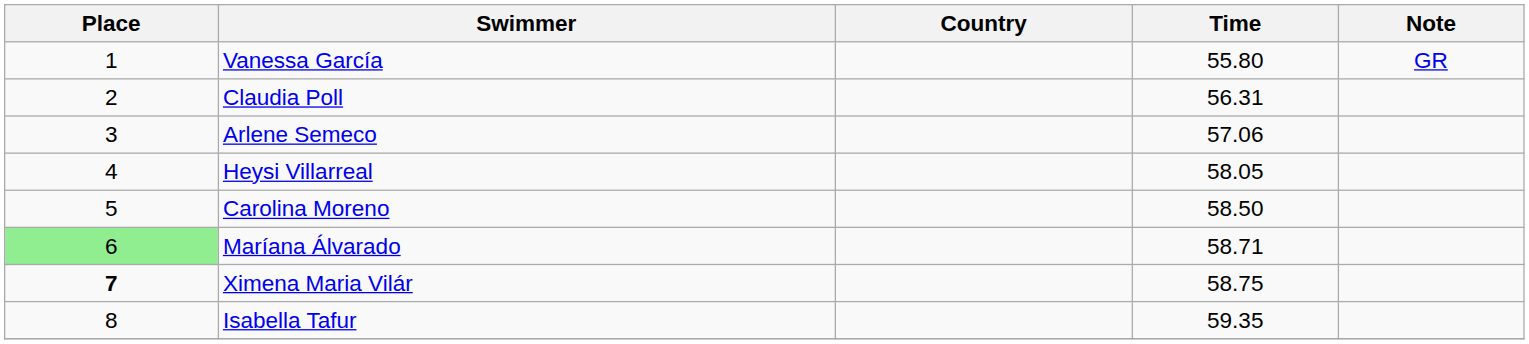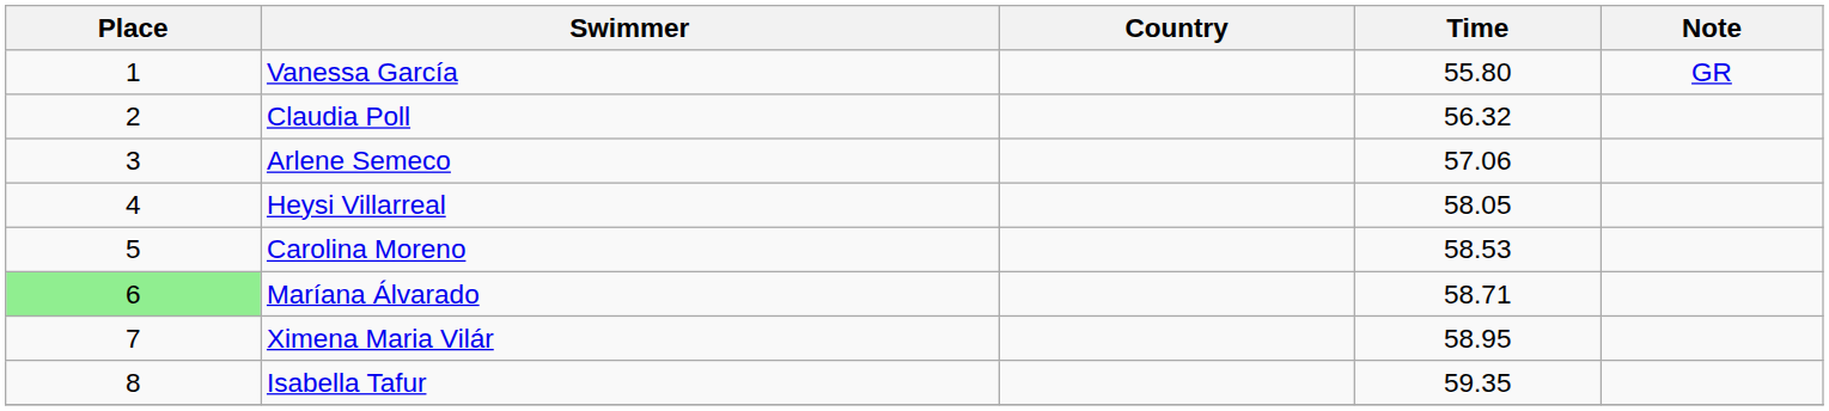Claudia Poll | Time: 56.31 -> 56.32
Carolina Moreno | Time: 58.50 -> 58.53
Ximena Maria Vilár | Place: bold -> normal
Ximena Maria Vilár | Time: 58.75 -> 58.95
